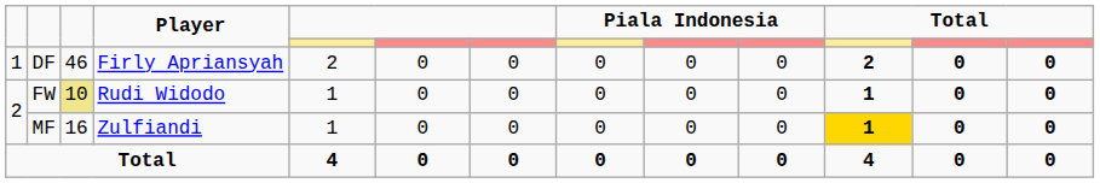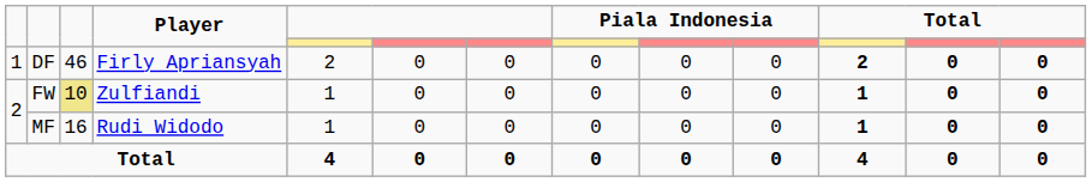FW | Player: Rudi Widodo -> Zulfiandi
MF | Player: Zulfiandi -> Rudi Widodo
MF | column 11: gold background -> no background
